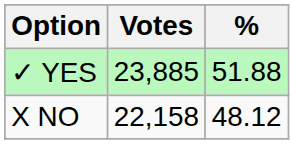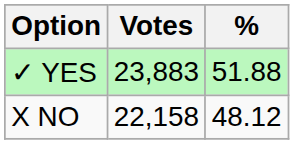✓ YES | Votes: 23,885 -> 23,883
